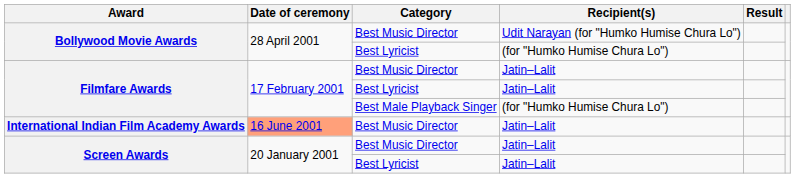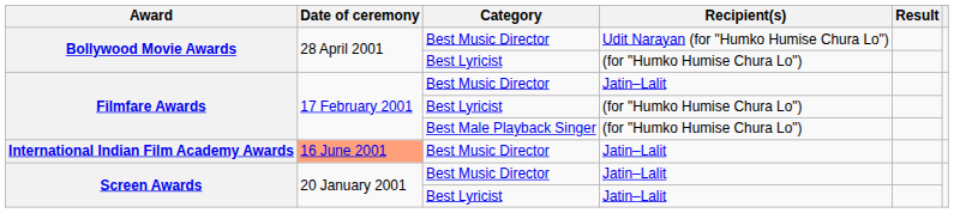Filmfare Awards / Best Lyricist | Recipient(s): Jatin–Lalit -> (for "Humko Humise Chura Lo")
